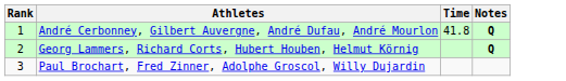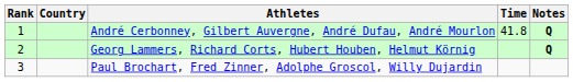+ column: Country
